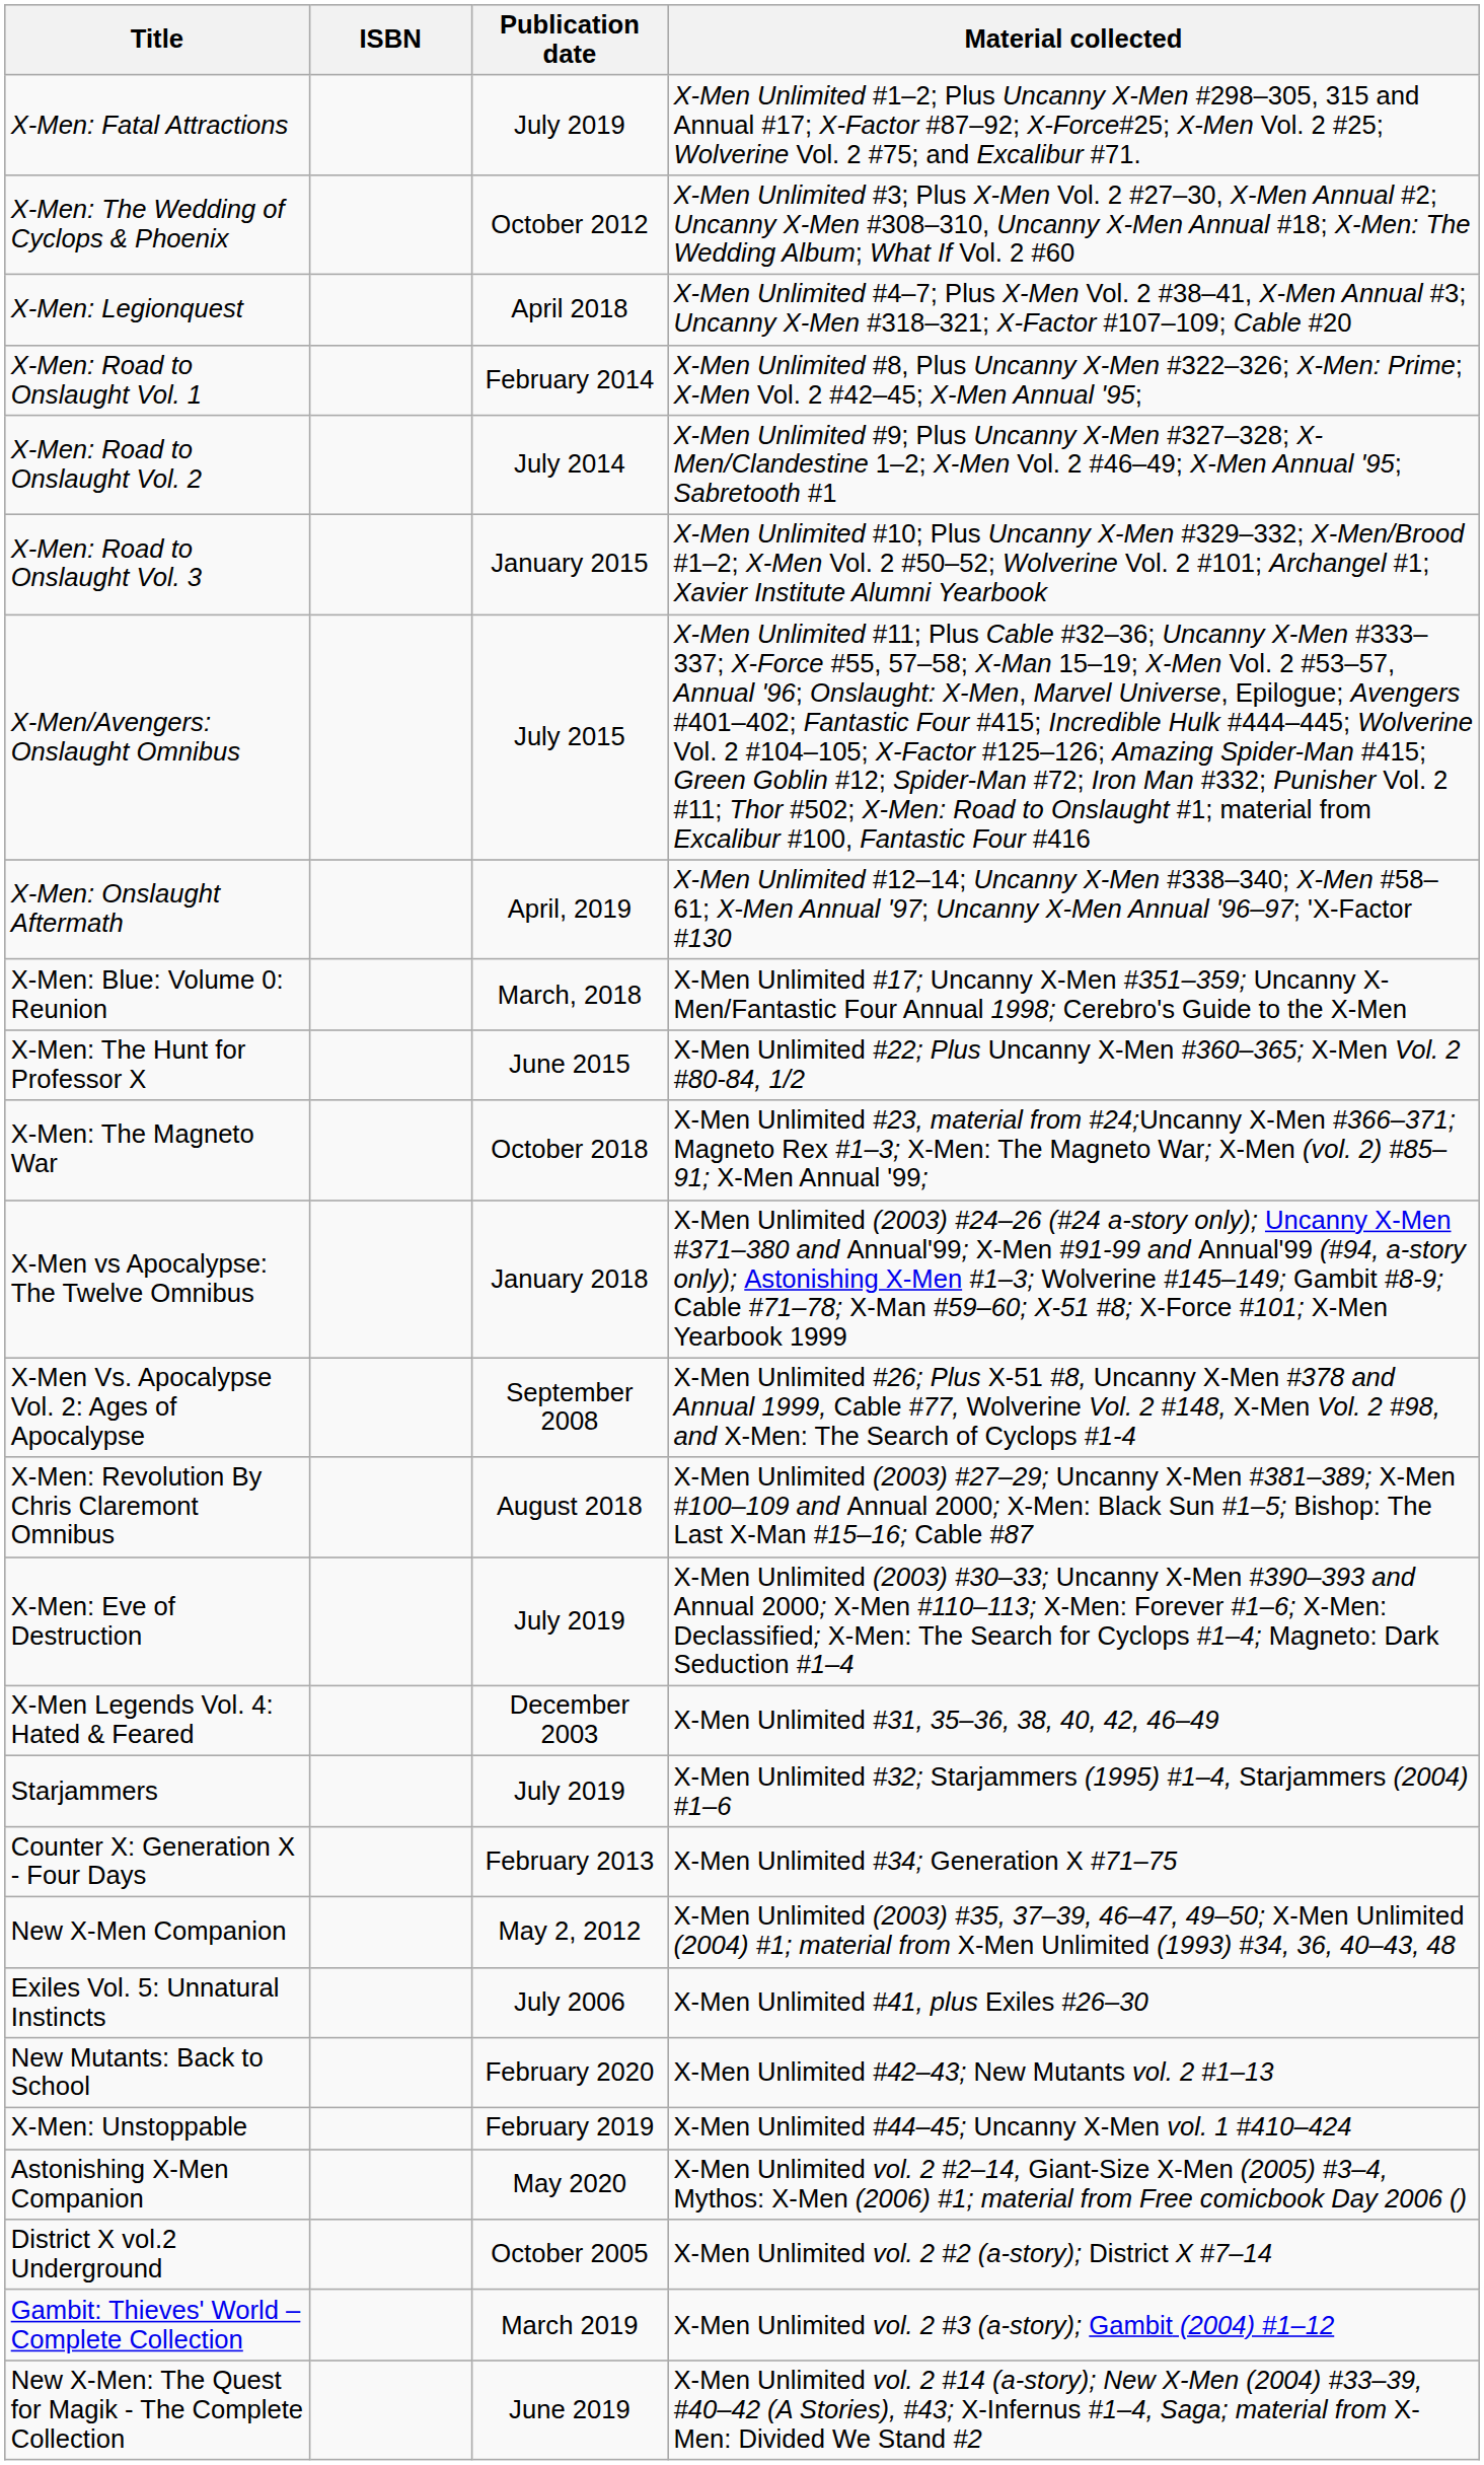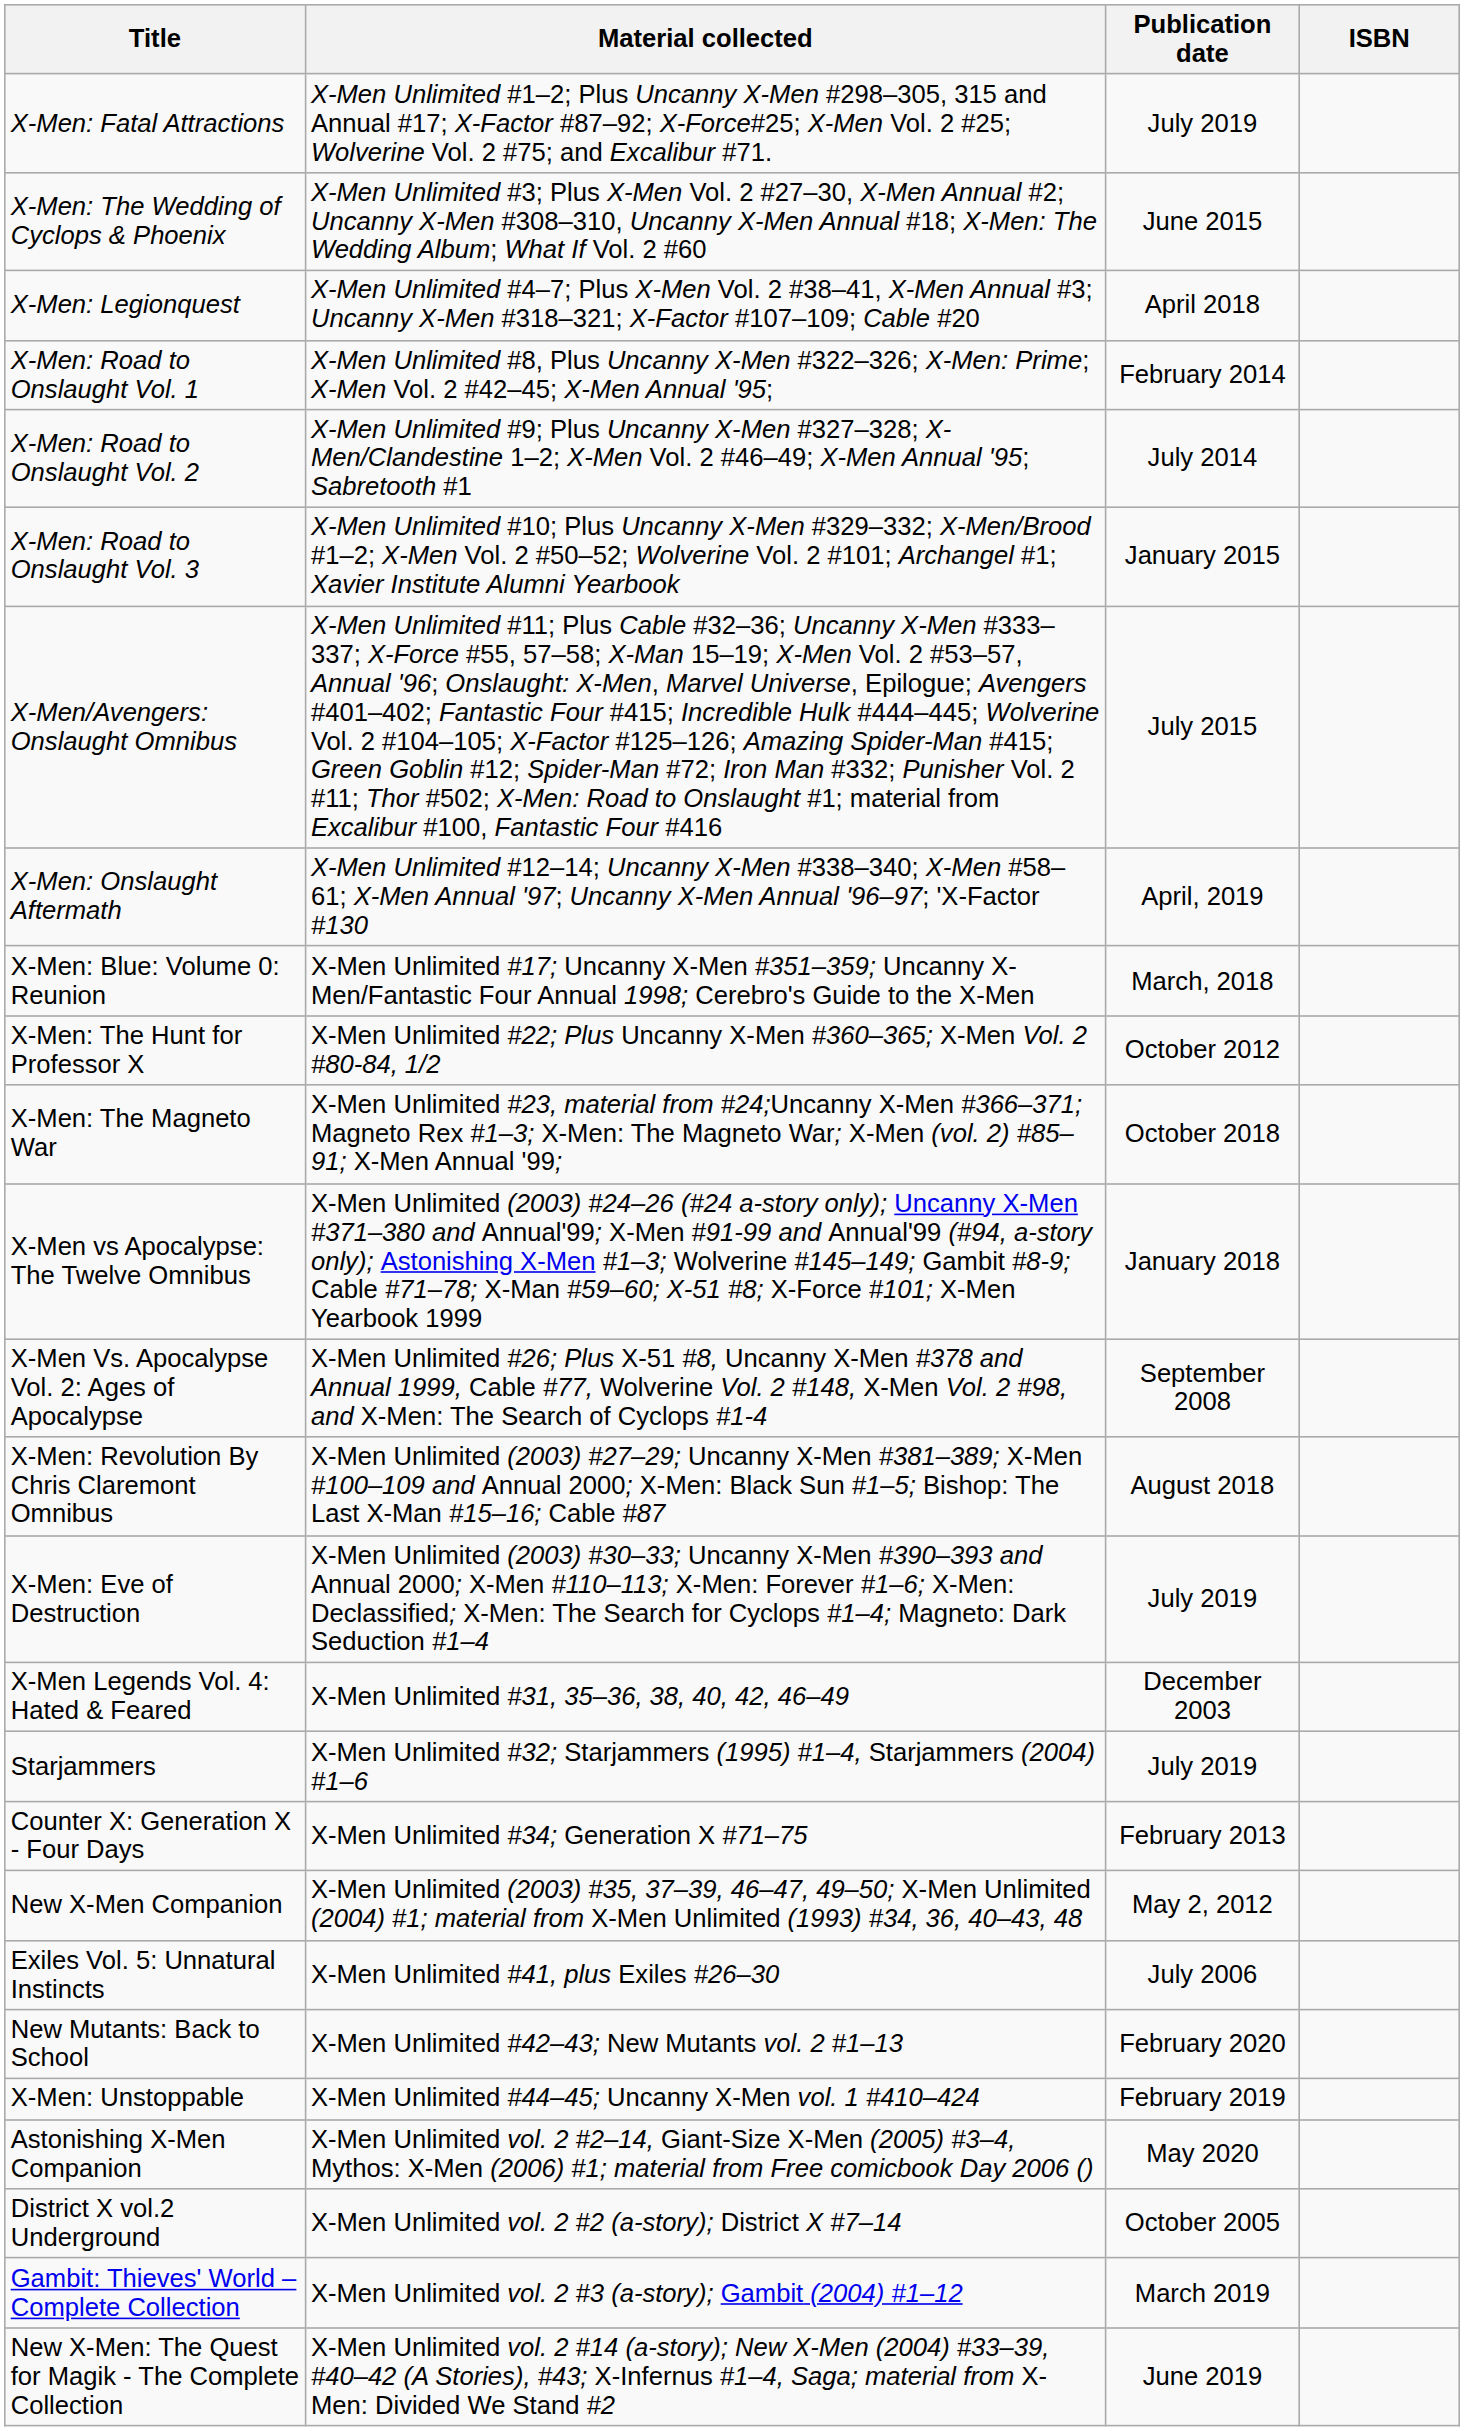columns swapped: Material collected <-> ISBN
X-Men: The Wedding of Cyclops & Phoenix | Publication date: October 2012 -> June 2015
X-Men: The Hunt for Professor X | Publication date: June 2015 -> October 2012
